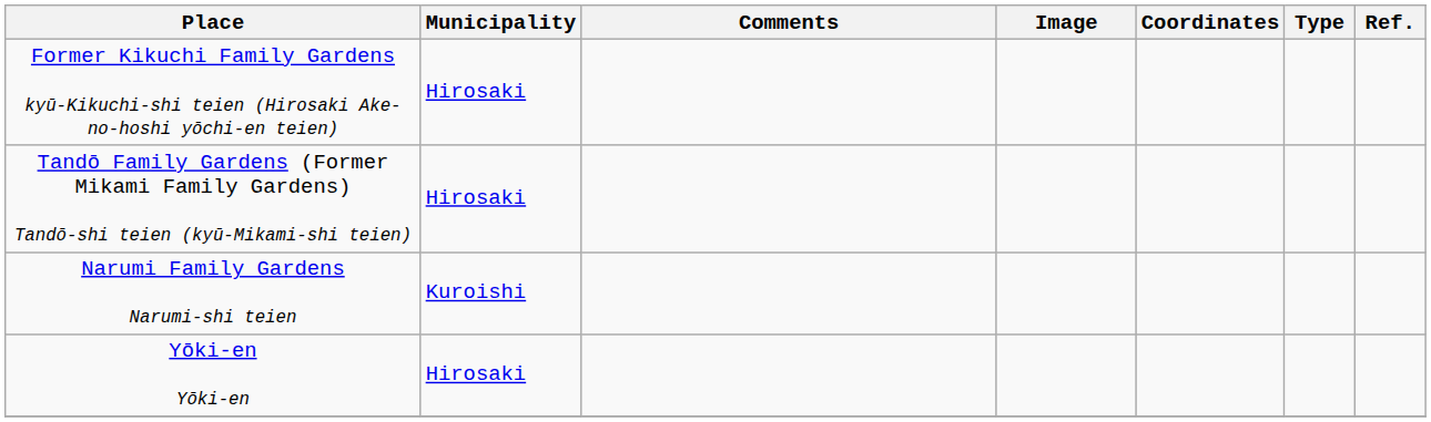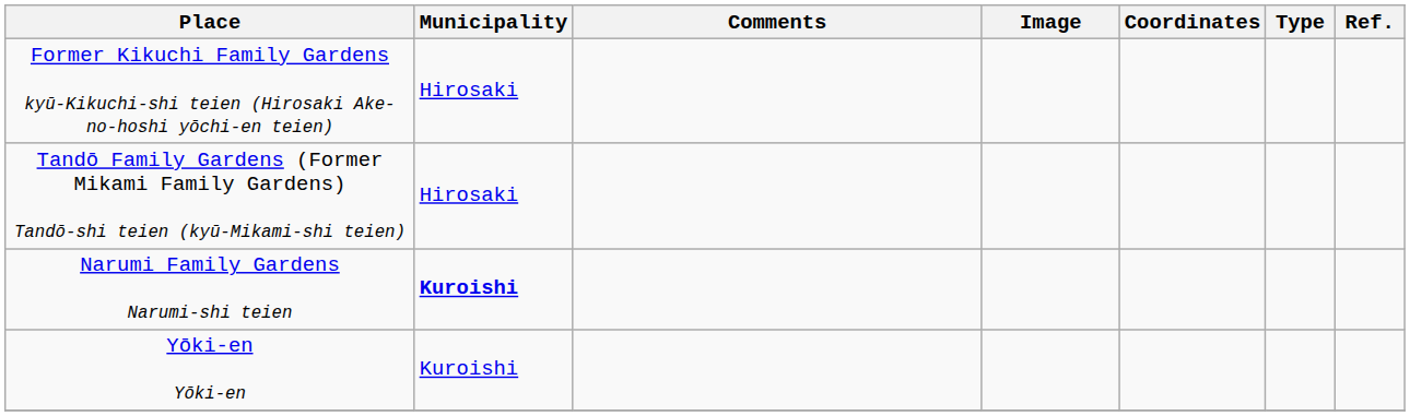Narumi Family Gardens Narumi-shi teien | Municipality: normal -> bold
Yōki-en Yōki-en | Municipality: Hirosaki -> Kuroishi
